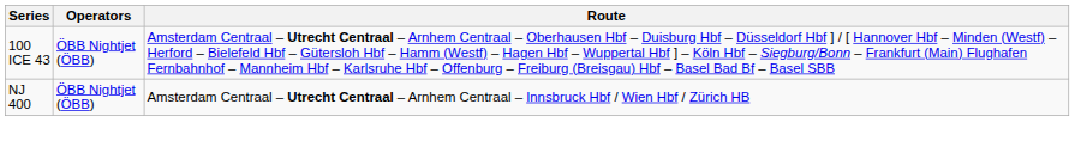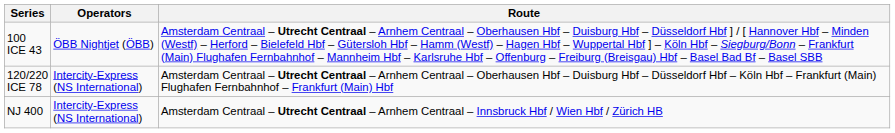+ row: 120/220 ICE 78 | Intercity-Express (NS International) | Amsterdam Centraal – Utrecht Centraal – Arnhem Centraal – Oberhausen Hbf – Duisburg Hbf – Düsseldorf Hbf – Köln Hbf – Frankfurt (Main) Flughafen Fernbahnhof – Frankfurt (Main) Hbf
NJ 400 | Operators: ÖBB Nightjet (ÖBB) -> Intercity-Express (NS International)
